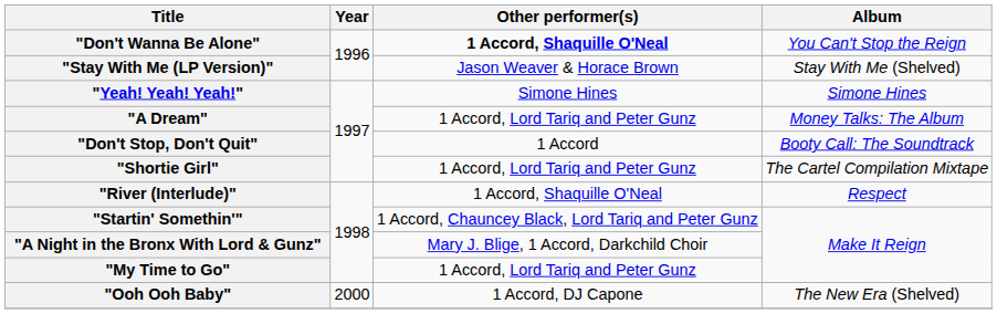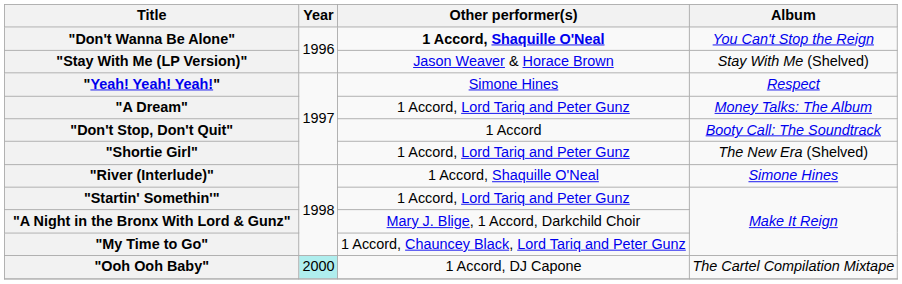"Yeah! Yeah! Yeah!" | Album: Simone Hines -> Respect
"Shortie Girl" | Album: The Cartel Compilation Mixtape -> The New Era (Shelved)
"River (Interlude)" | Album: Respect -> Simone Hines
"Startin' Somethin'" | Other performer(s): 1 Accord, Chauncey Black, Lord Tariq and Peter Gunz -> 1 Accord, Lord Tariq and Peter Gunz
"My Time to Go" | Other performer(s): 1 Accord, Lord Tariq and Peter Gunz -> 1 Accord, Chauncey Black, Lord Tariq and Peter Gunz
"Ooh Ooh Baby" | Year: no background -> paleturquoise background
"Ooh Ooh Baby" | Album: The New Era (Shelved) -> The Cartel Compilation Mixtape
